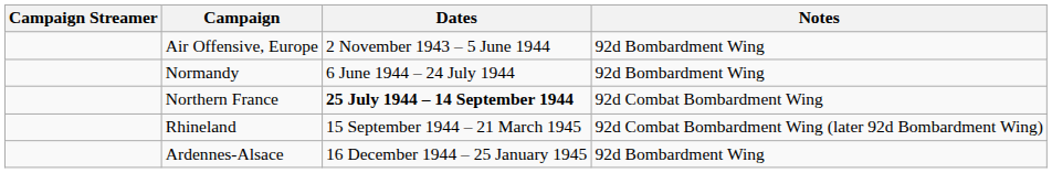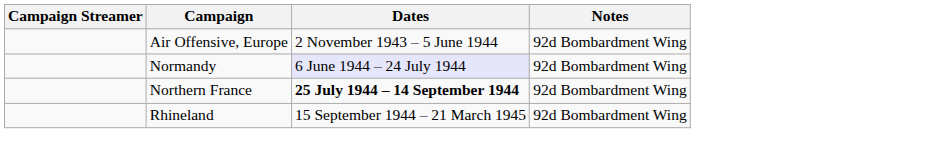Normandy | Dates: no background -> lavender background
Northern France | Notes: 92d Combat Bombardment Wing -> 92d Bombardment Wing
Rhineland | Notes: 92d Combat Bombardment Wing (later 92d Bombardment Wing) -> 92d Bombardment Wing
- row: Ardennes-Alsace | 16 December 1944 – 25 January 1945 | 92d Bombardment Wing
